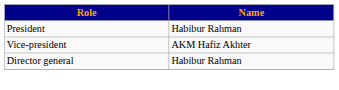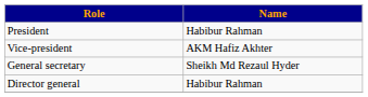+ row: General secretary | Sheikh Md Rezaul Hyder
